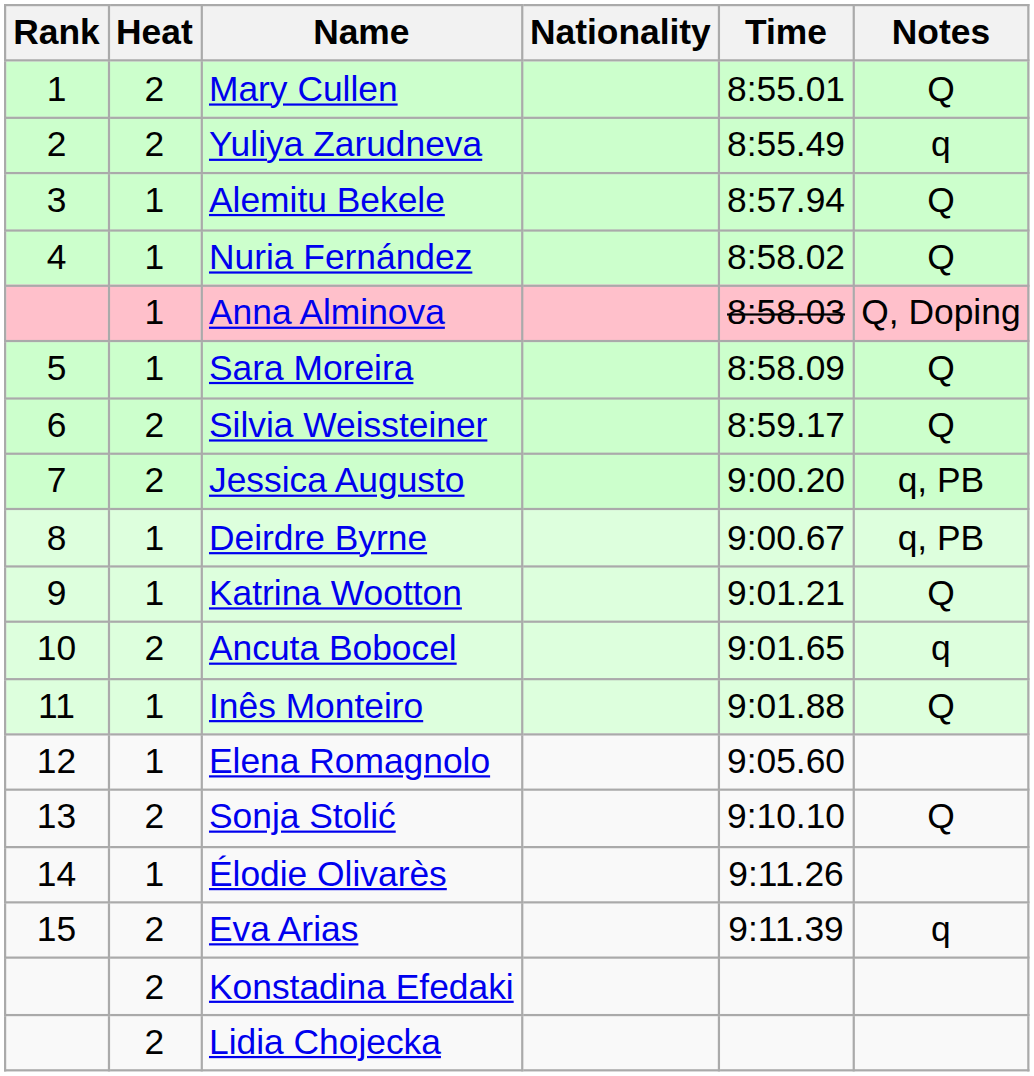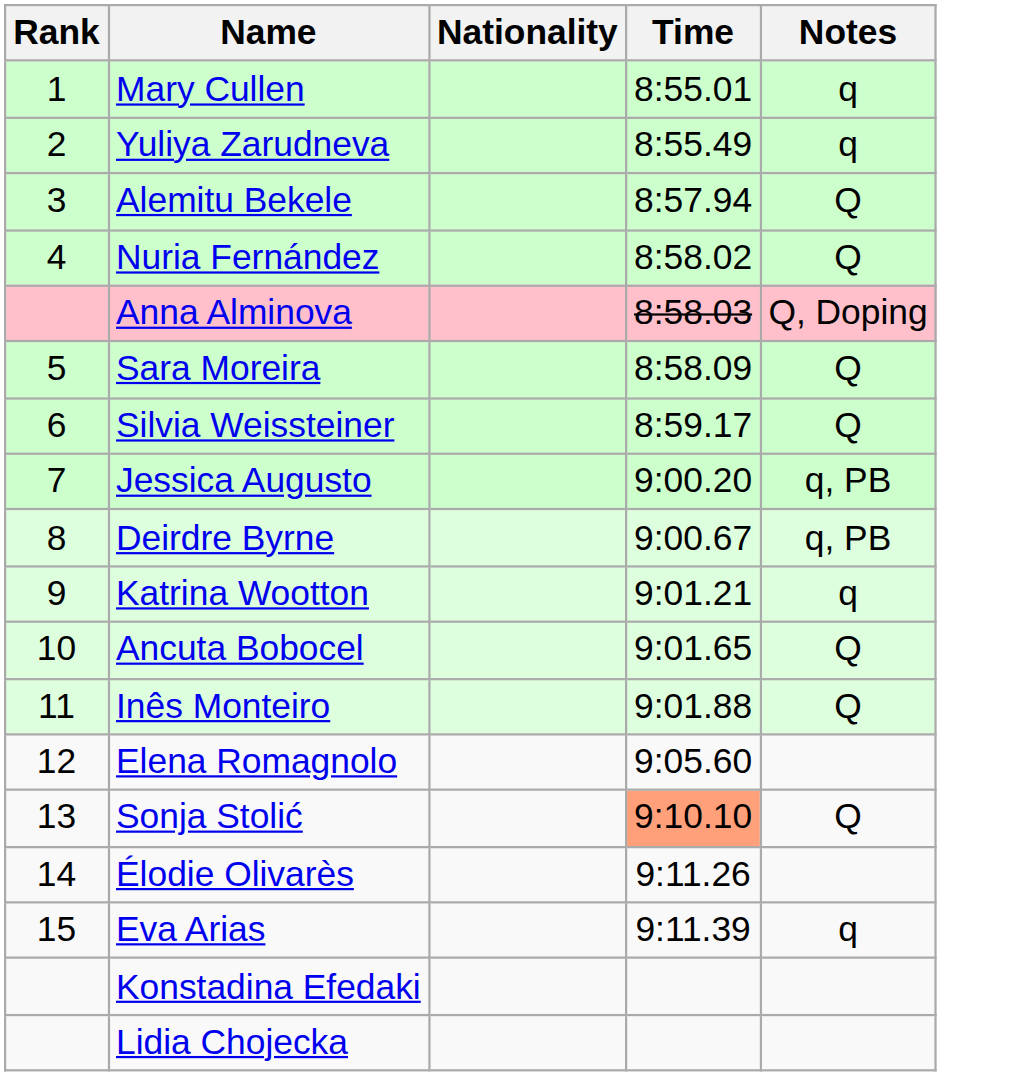- column: Heat | 2 | 2 | 1 | 1 | 1 | 1 | 2 | 2 | 1 | 1 | 2 | 1 | 1 | 2 | 1 | 2 | 2 | 2
Mary Cullen | Notes: Q -> q
Katrina Wootton | Notes: Q -> q
Ancuta Bobocel | Notes: q -> Q
Sonja Stolić | Time: no background -> lightsalmon background
